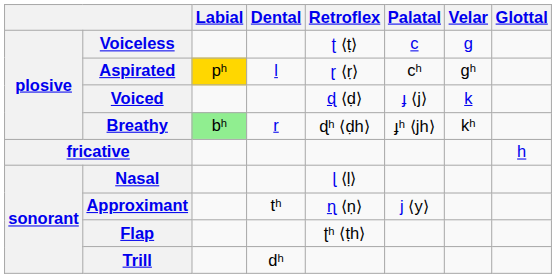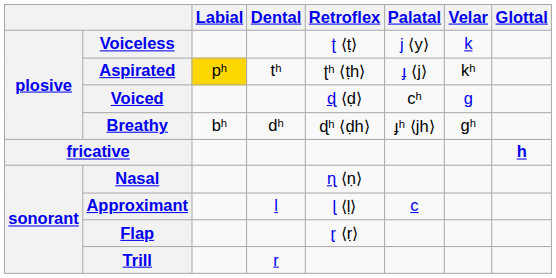Voiceless | Palatal: c -> j ⟨y⟩
Voiceless | Velar: g -> k
Aspirated | Dental: l -> tʰ
Aspirated | Retroflex: ɽ ⟨ṛ⟩ -> ʈʰ ⟨ṭh⟩
Aspirated | Palatal: cʰ -> ɟ ⟨j⟩
Aspirated | Velar: gʰ -> kʰ
Voiced | Palatal: ɟ ⟨j⟩ -> cʰ
Voiced | Velar: k -> g
Breathy | Labial: lightgreen background -> no background
Breathy | Dental: r -> dʰ
Breathy | Velar: kʰ -> gʰ
fricative | Glottal: normal -> bold
Nasal | Retroflex: ɭ ⟨ḷ⟩ -> ɳ ⟨ṇ⟩
Approximant | Dental: tʰ -> l
Approximant | Retroflex: ɳ ⟨ṇ⟩ -> ɭ ⟨ḷ⟩
Approximant | Palatal: j ⟨y⟩ -> c
Flap | Retroflex: ʈʰ ⟨ṭh⟩ -> ɽ ⟨ṛ⟩
Trill | Dental: dʰ -> r
